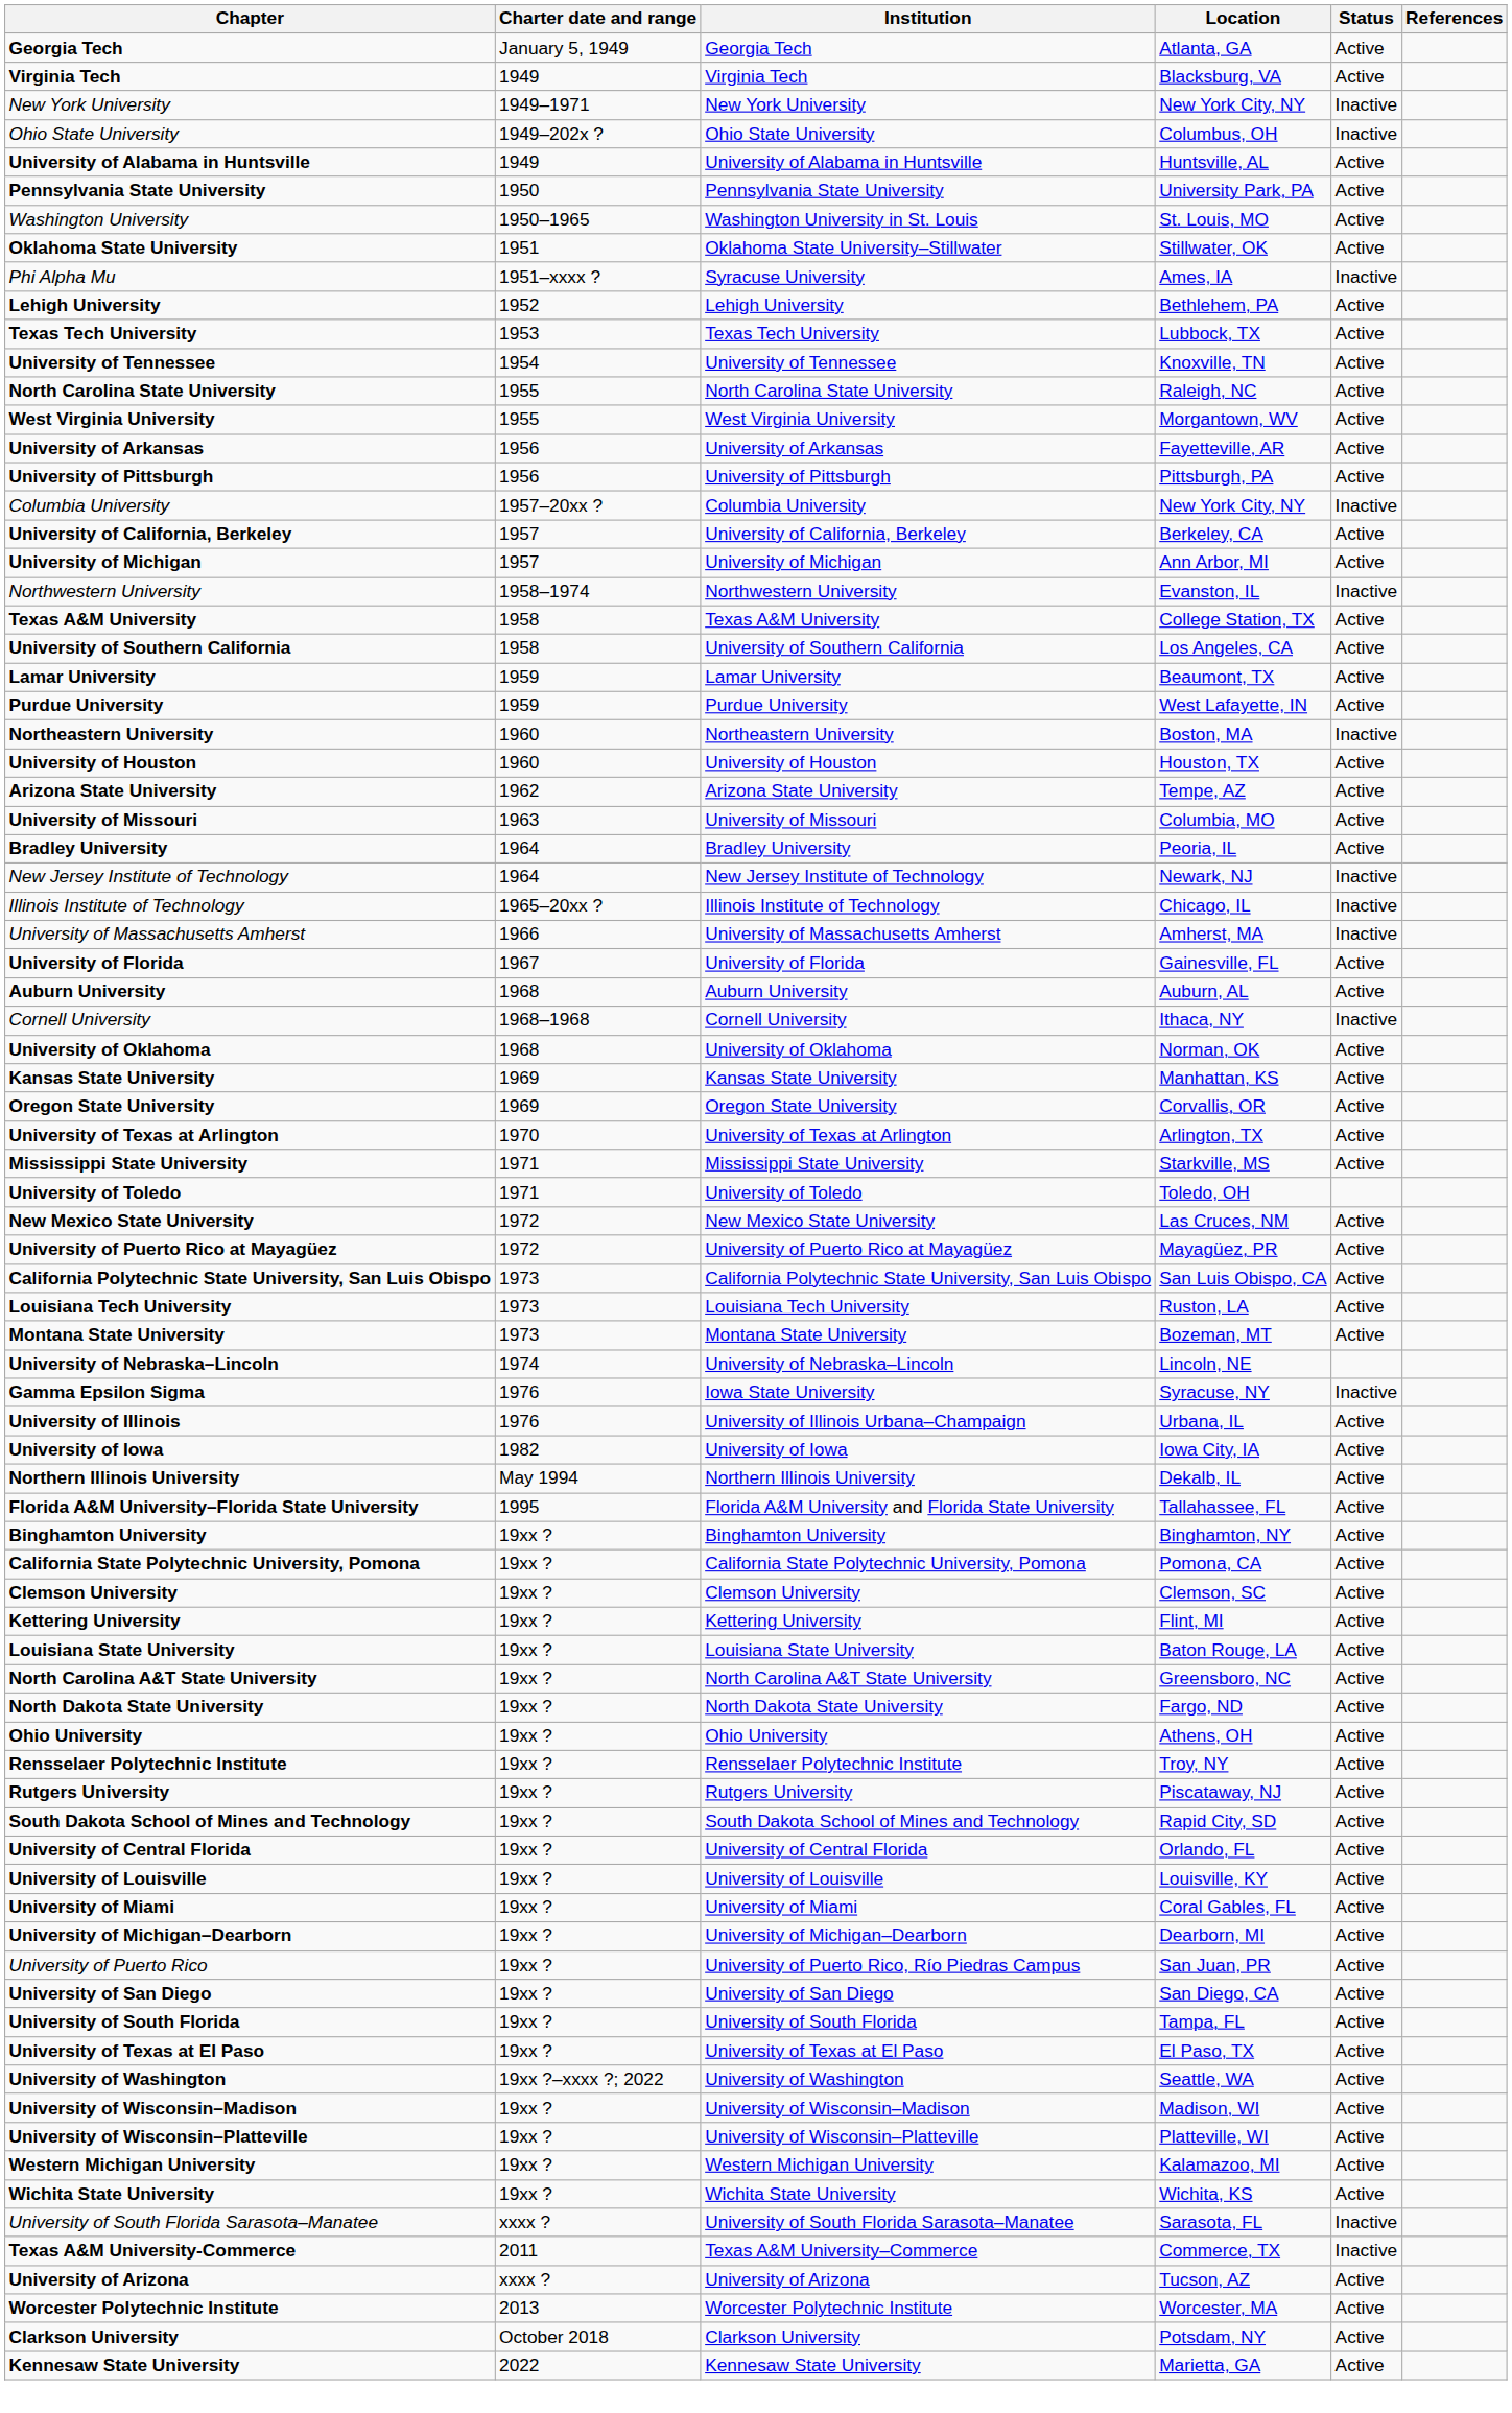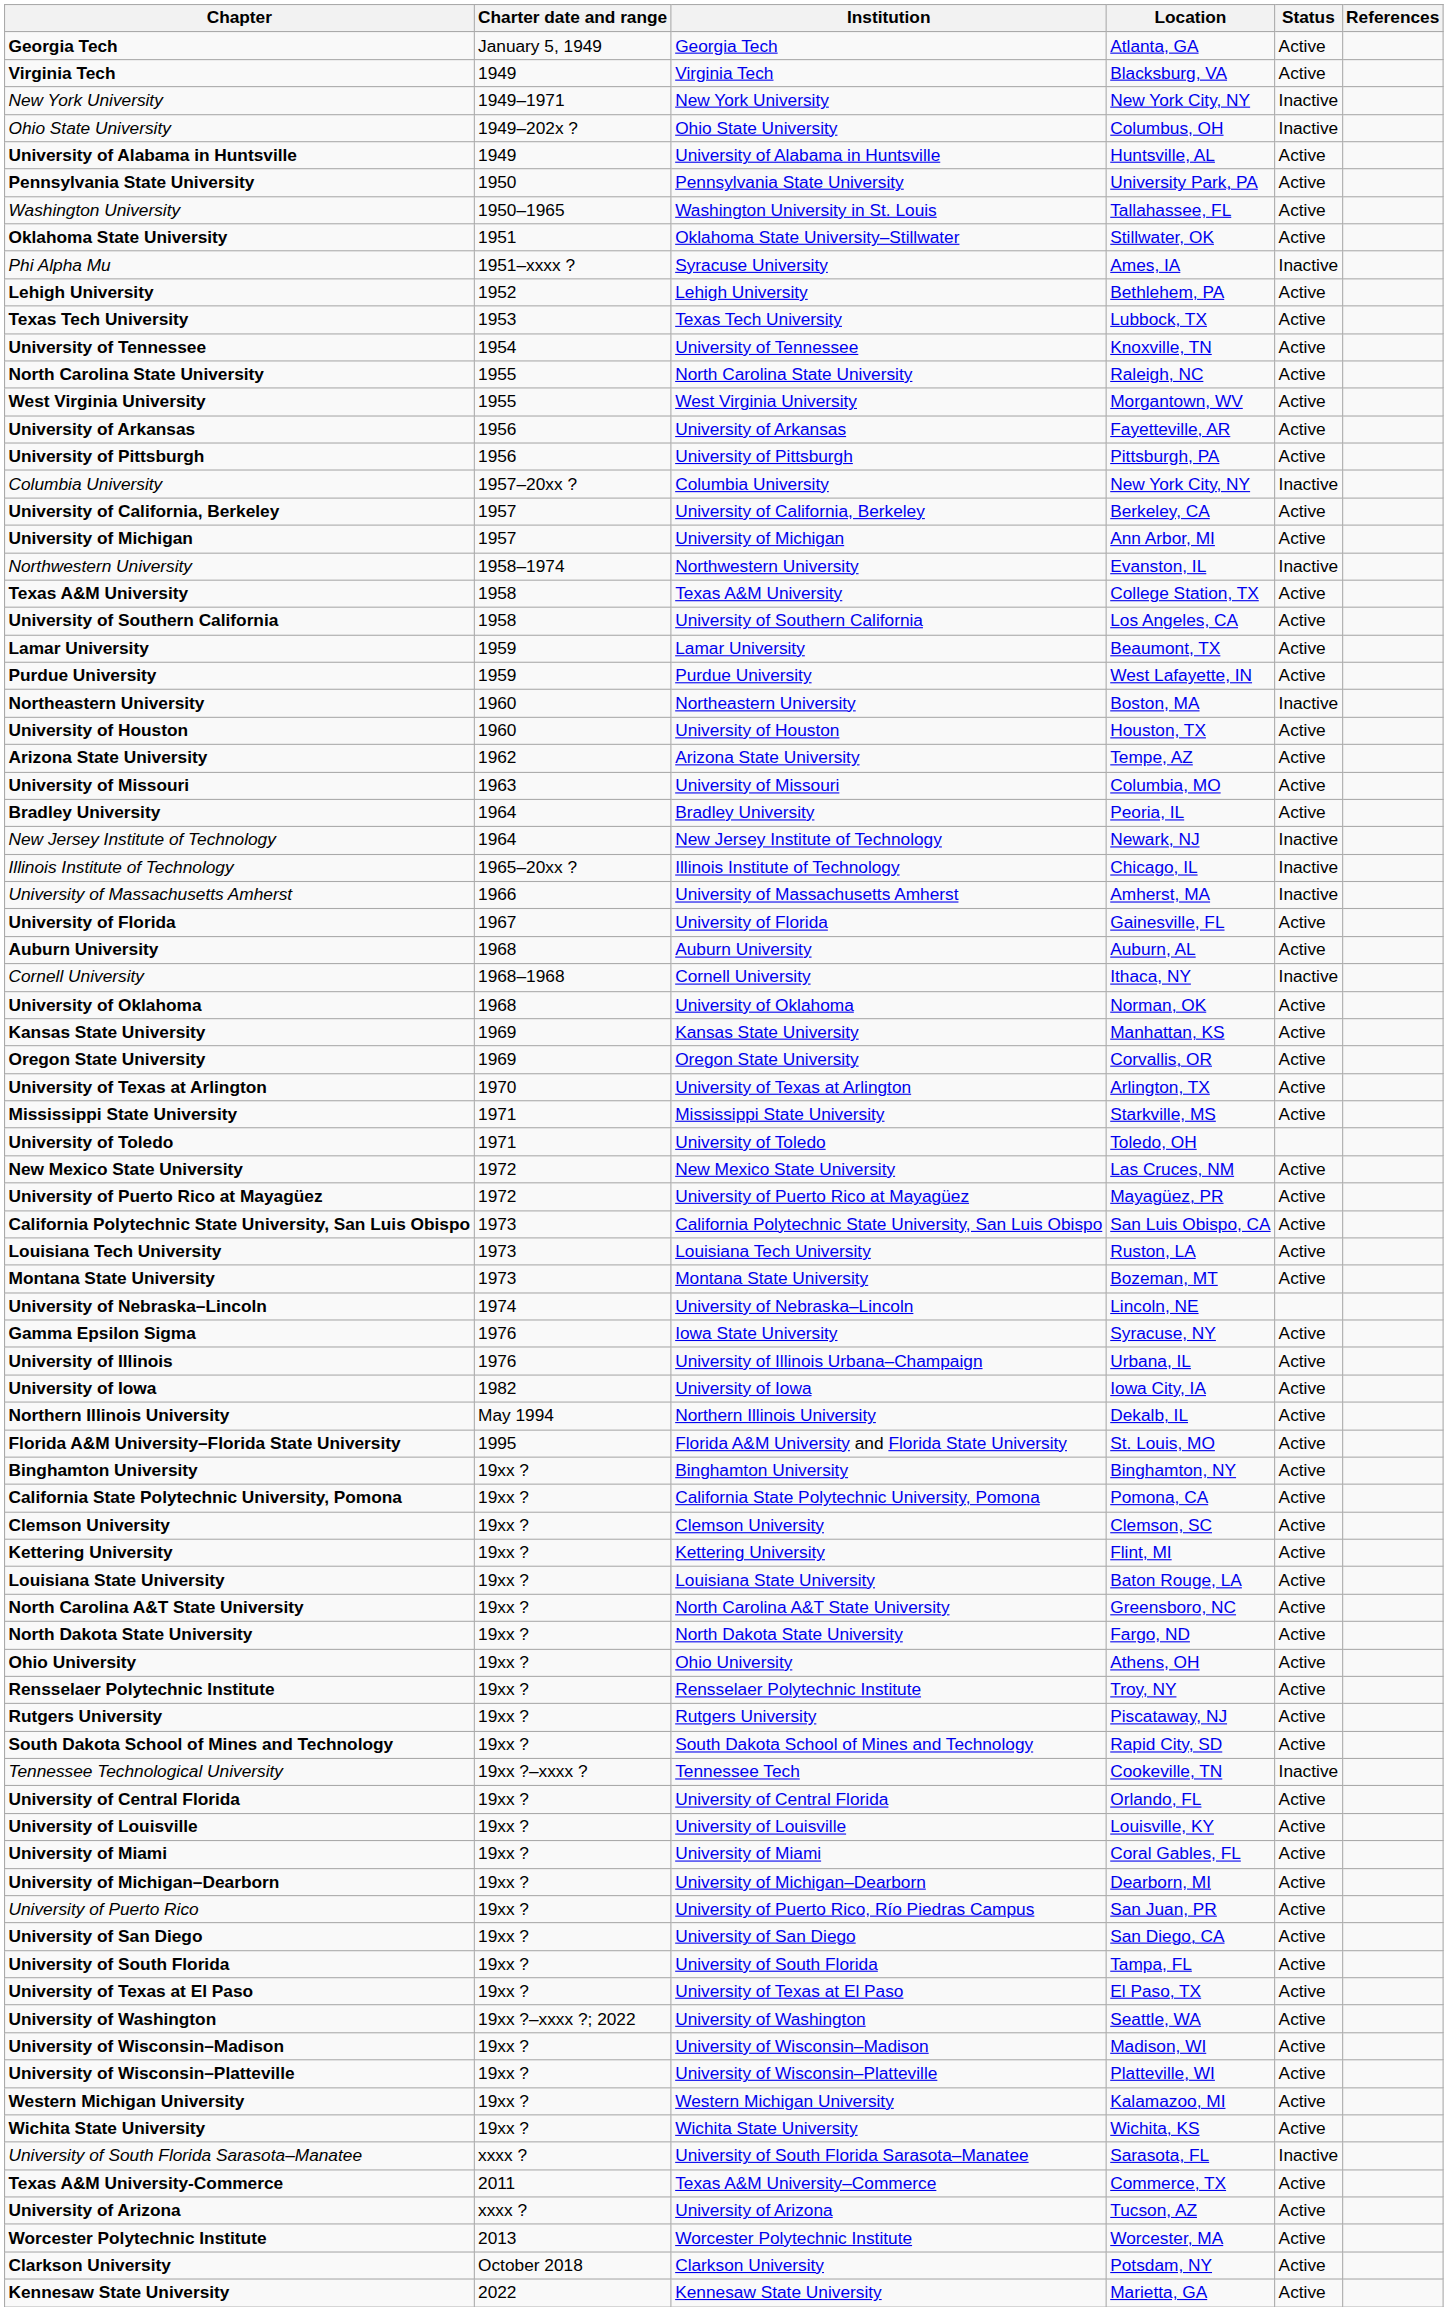Washington University | Location: St. Louis, MO -> Tallahassee, FL
Gamma Epsilon Sigma | Status: Inactive -> Active
Florida A&M University–Florida State University | Location: Tallahassee, FL -> St. Louis, MO
+ row: Tennessee Technological University | 19xx ?–xxxx ? | Tennessee Tech | Cookeville, TN | Inactive
Texas A&M University-Commerce | Status: Inactive -> Active
